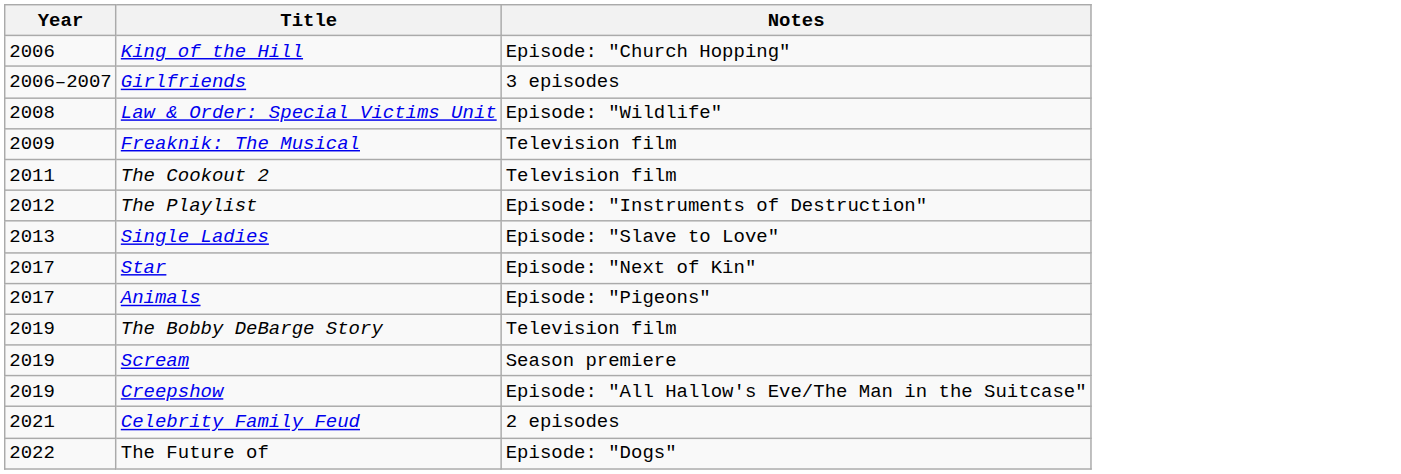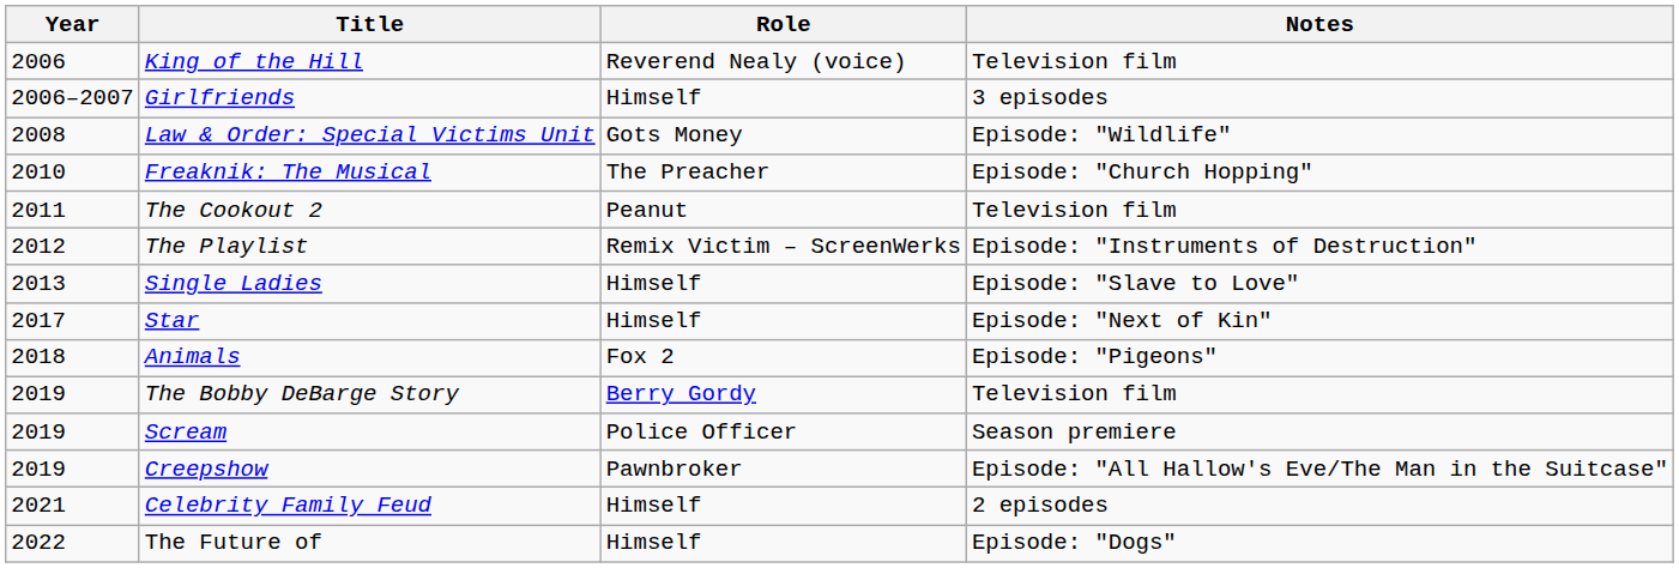+ column: Role | Reverend Nealy (voice) | Himself | Gots Money | The Preacher | Peanut | Remix Victim – ScreenWerks | Himself | Himself | Fox 2 | Berry Gordy | Police Officer | Pawnbroker | Himself | Himself
King of the Hill | Notes: Episode: "Church Hopping" -> Television film
Freaknik: The Musical | Year: 2009 -> 2010
Freaknik: The Musical | Notes: Television film -> Episode: "Church Hopping"
Animals | Year: 2017 -> 2018
